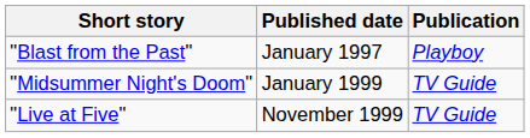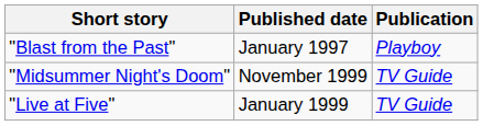"Midsummer Night's Doom" | Published date: January 1999 -> November 1999
"Live at Five" | Published date: November 1999 -> January 1999
